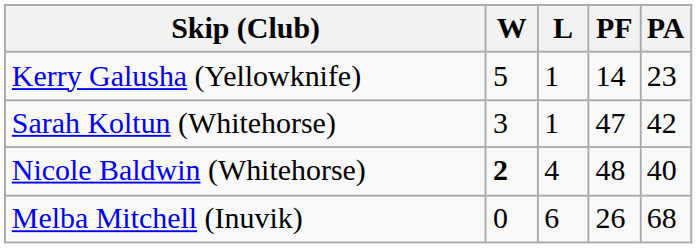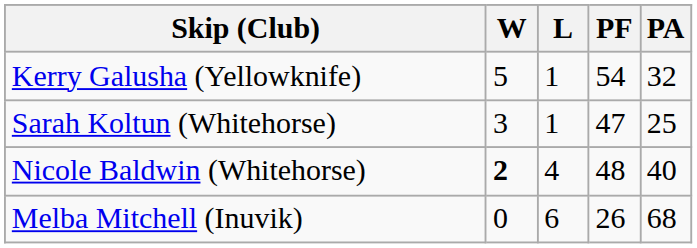Kerry Galusha (Yellowknife) | PF: 14 -> 54
Kerry Galusha (Yellowknife) | PA: 23 -> 32
Sarah Koltun (Whitehorse) | PA: 42 -> 25
